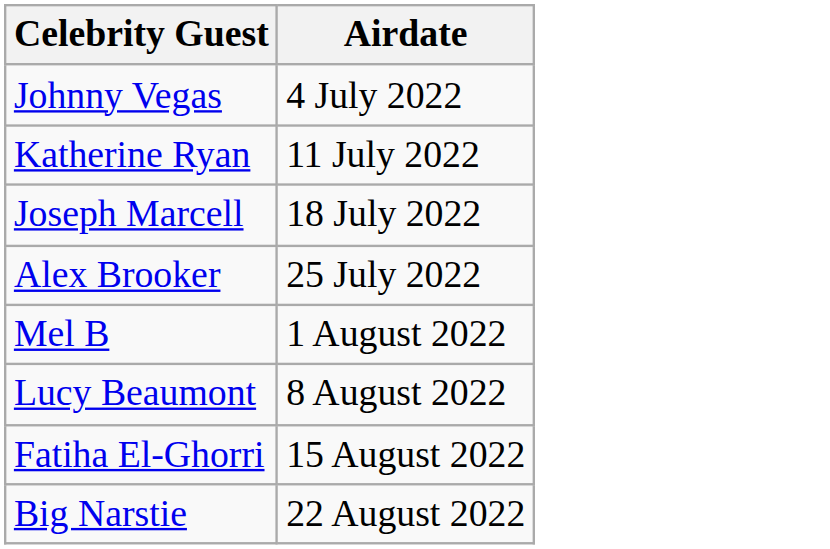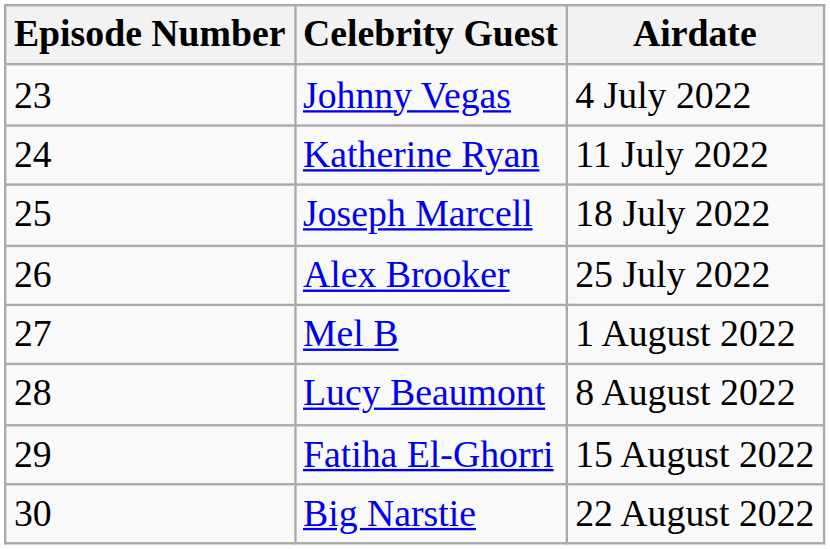+ column: Episode Number | 23 | 24 | 25 | 26 | 27 | 28 | 29 | 30
